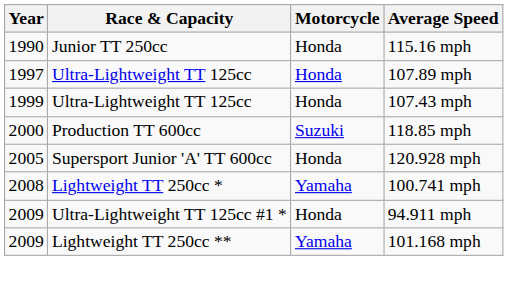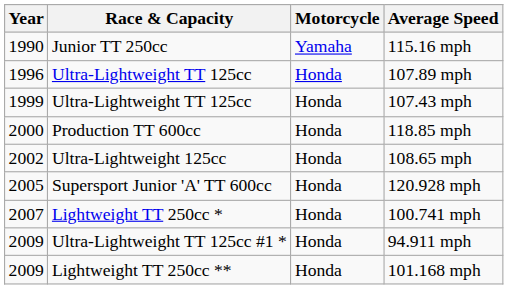115.16 mph | Motorcycle: Honda -> Yamaha
107.89 mph | Year: 1997 -> 1996
118.85 mph | Motorcycle: Suzuki -> Honda
+ row: 2002 | Ultra-Lightweight 125cc | Honda | 108.65 mph
100.741 mph | Year: 2008 -> 2007
100.741 mph | Motorcycle: Yamaha -> Honda
101.168 mph | Motorcycle: Yamaha -> Honda
